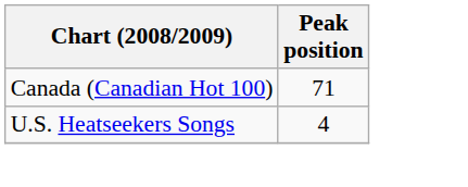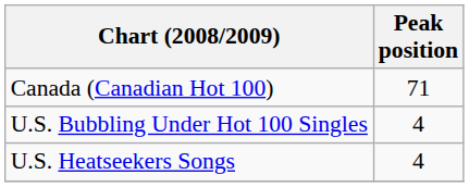+ row: U.S. Bubbling Under Hot 100 Singles | 4
